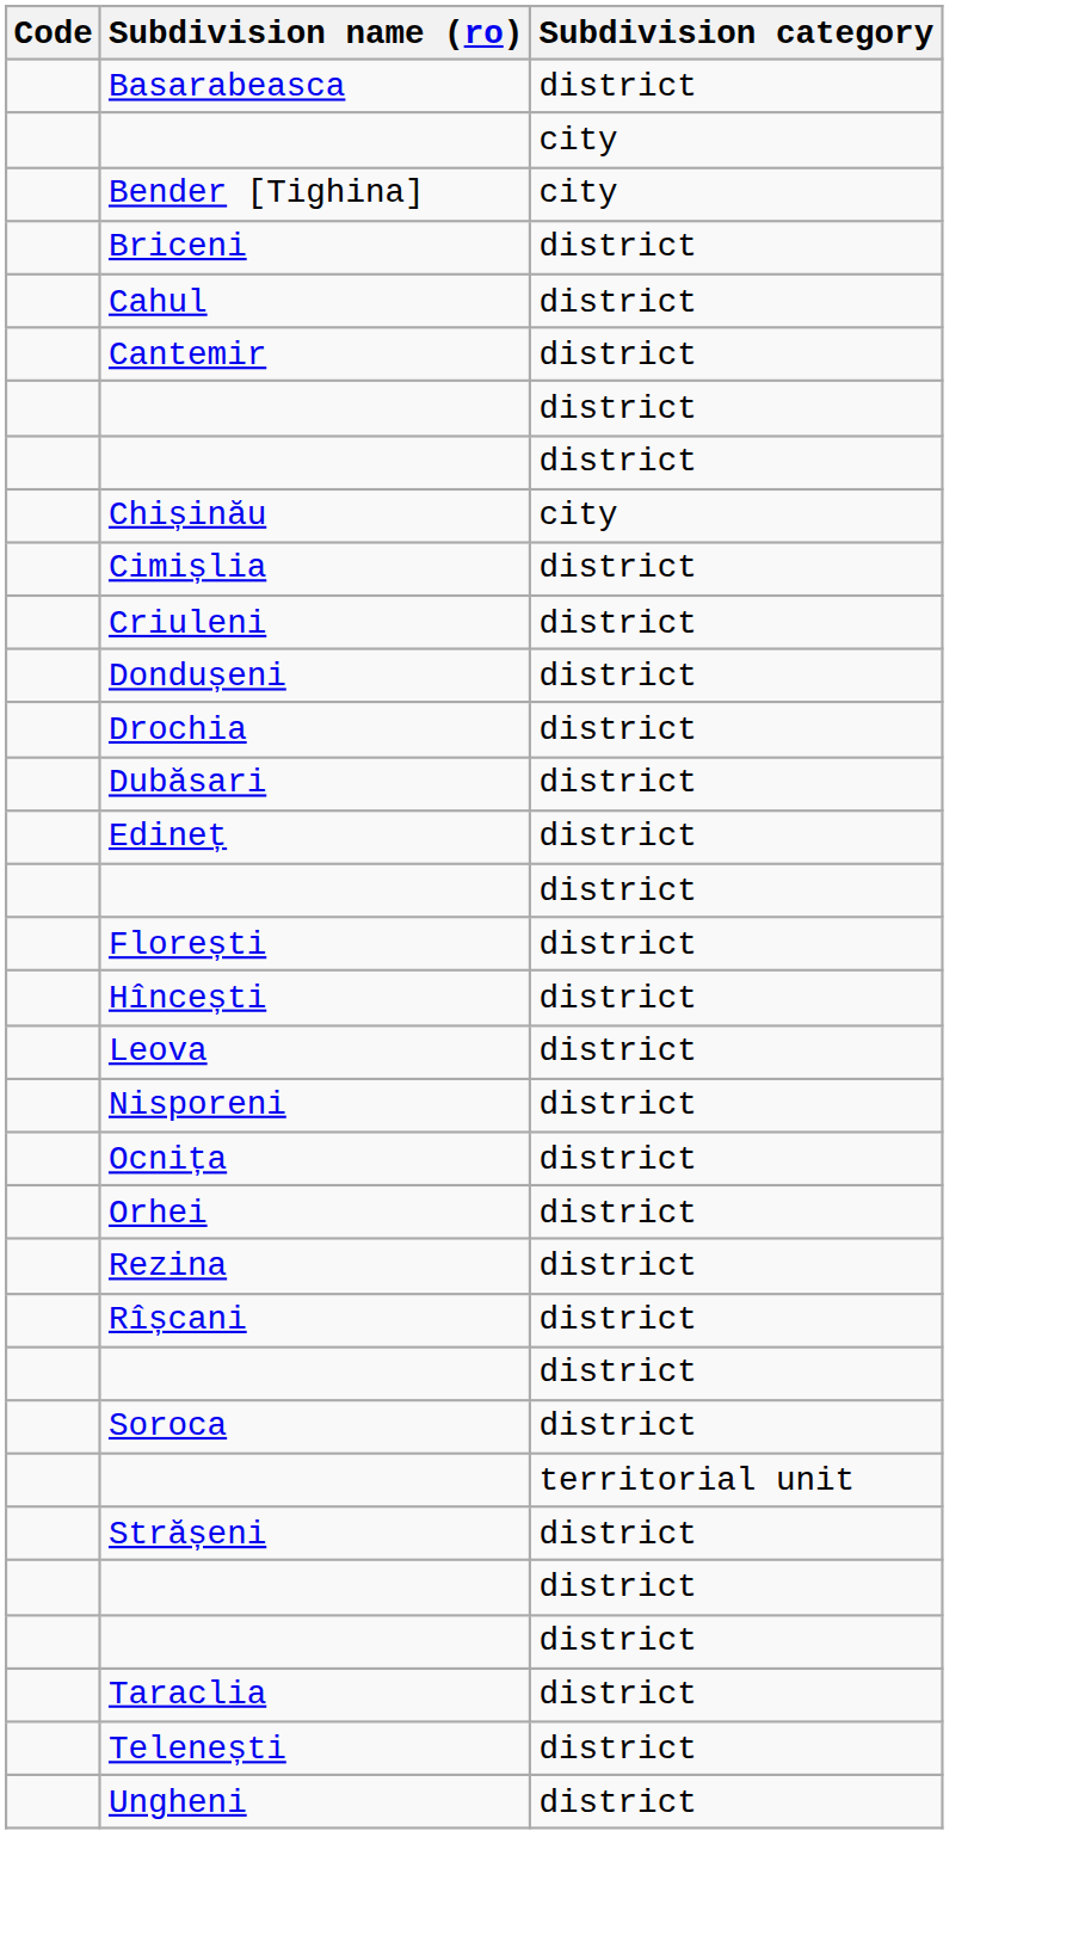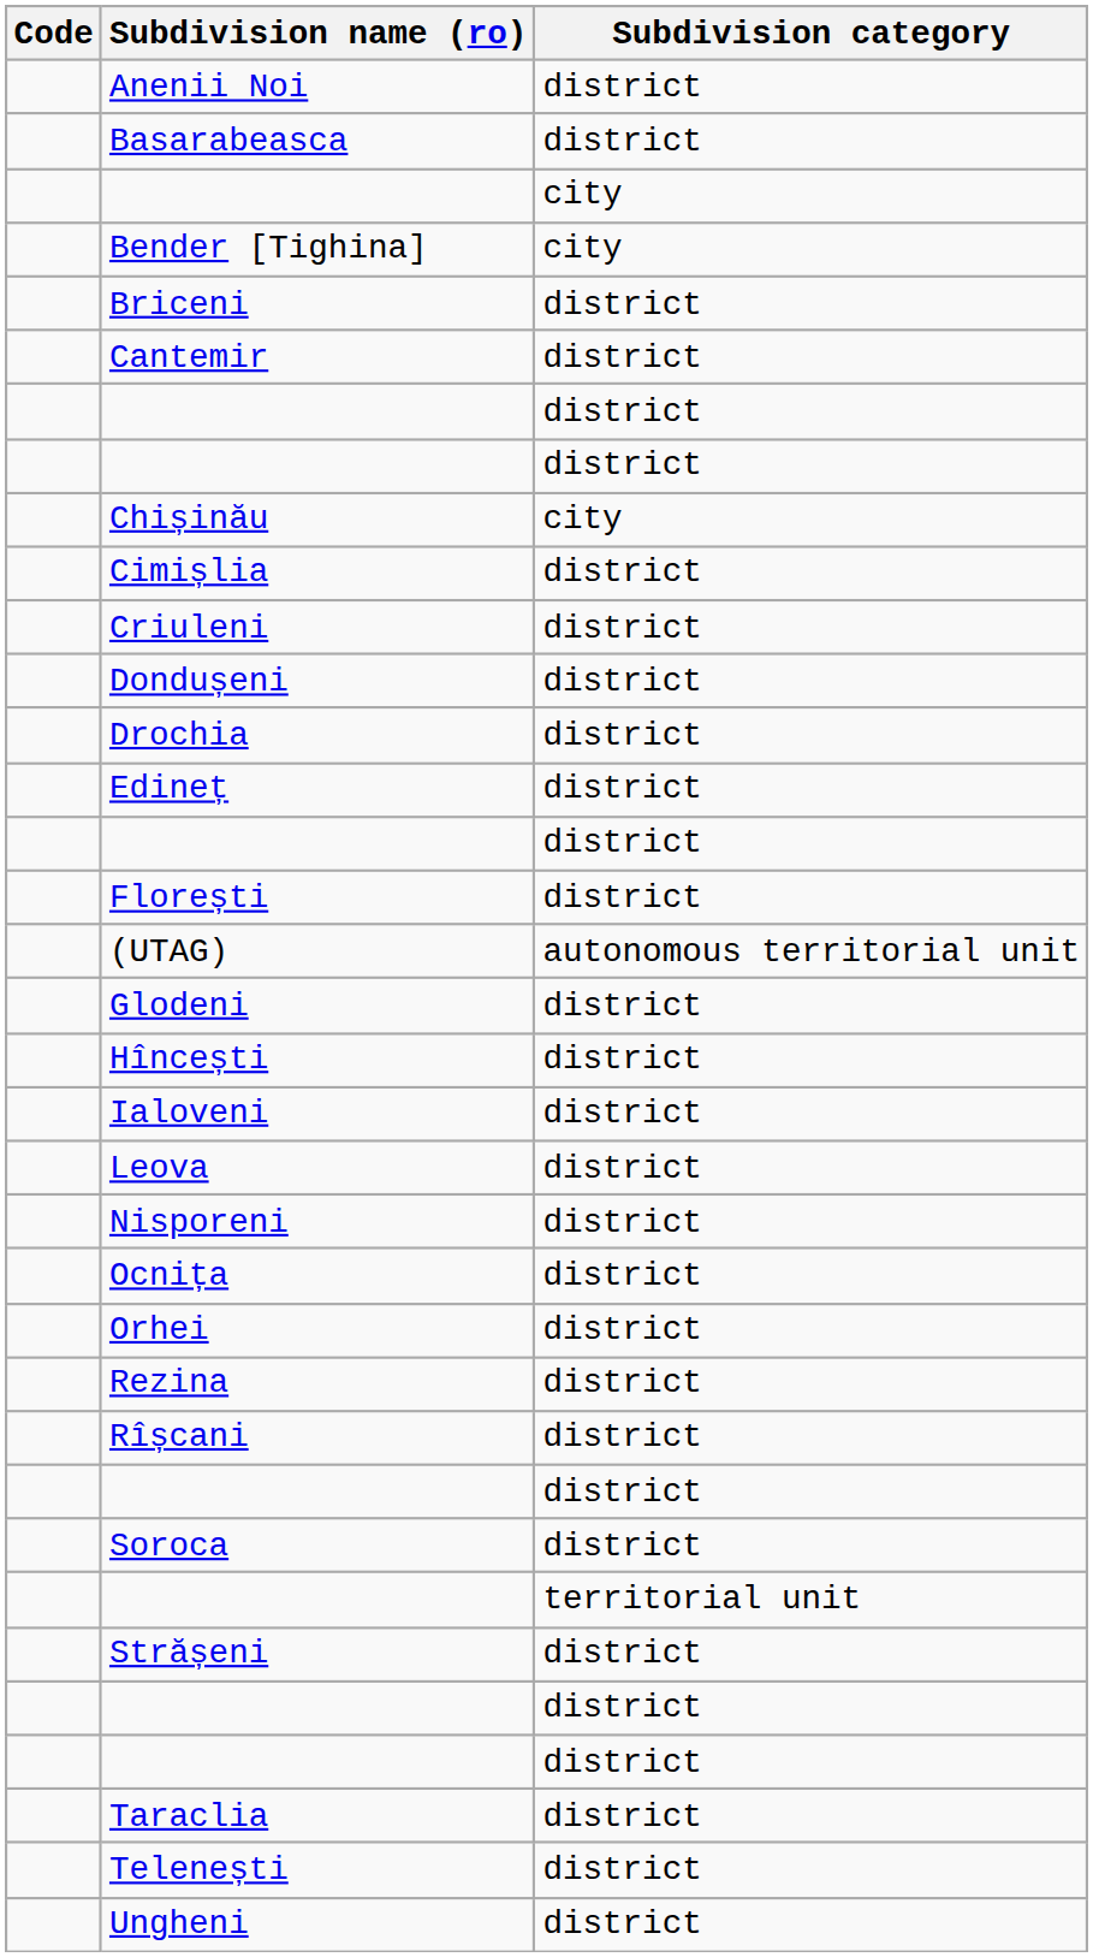+ row: Anenii Noi | district
- row: Cahul | district
- row: Dubăsari | district
+ row: (UTAG) | autonomous territorial unit
+ row: Glodeni | district
+ row: Ialoveni | district
